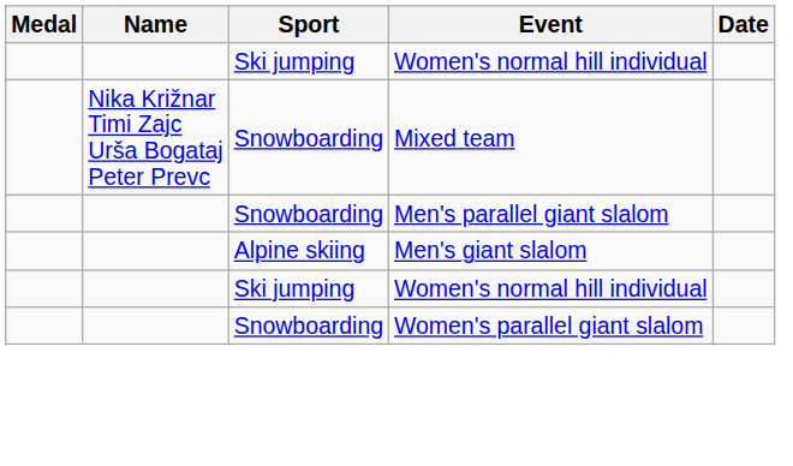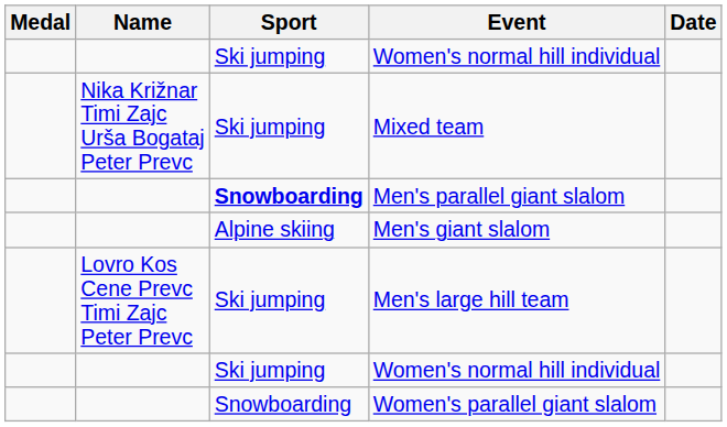Mixed team | Sport: Snowboarding -> Ski jumping
Men's parallel giant slalom | Sport: normal -> bold
+ row: Lovro Kos Cene Prevc Timi Zajc Peter Prevc | Ski jumping | Men's large hill team
